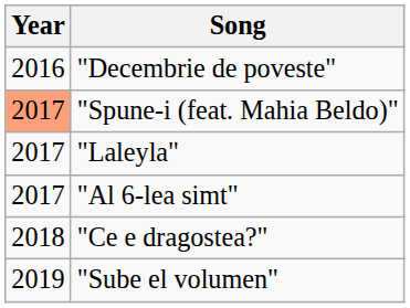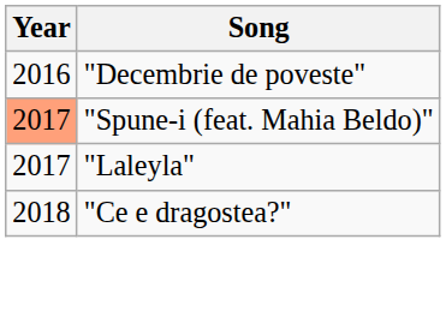- row: 2017 | "Al 6-lea simt"
- row: 2019 | "Sube el volumen"
